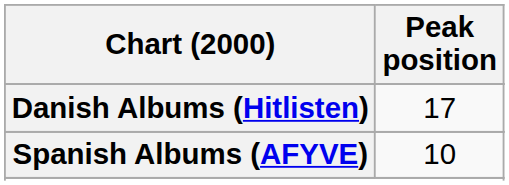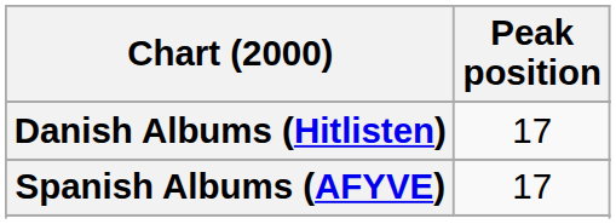Spanish Albums (AFYVE) | Peak position: 10 -> 17
